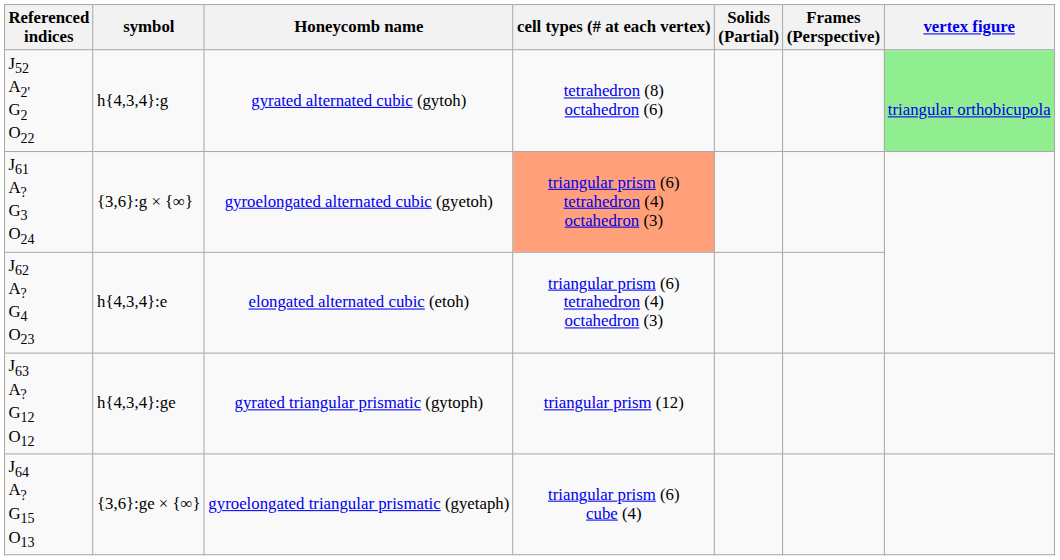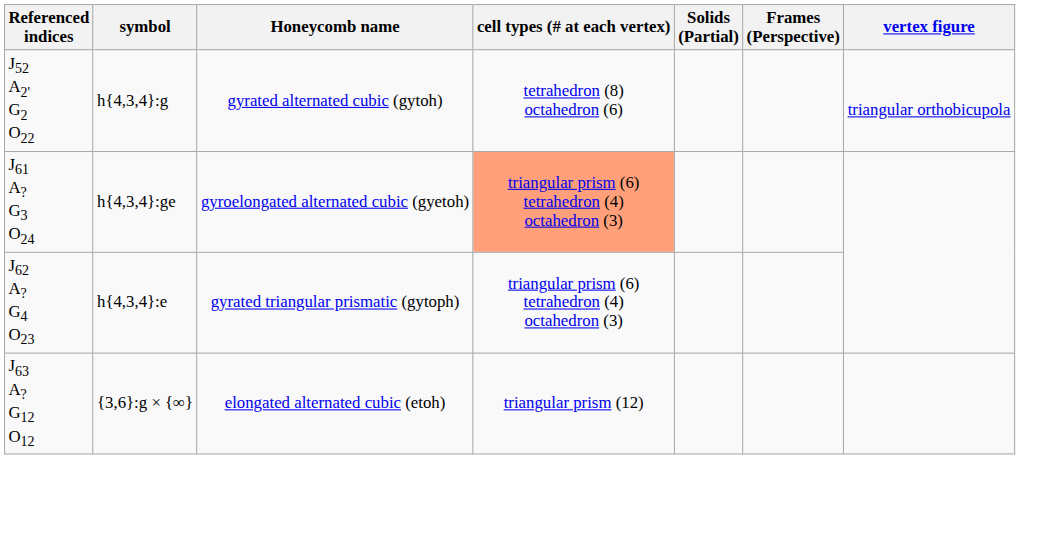J52 A2' G2 O22 | vertex figure: lightgreen background -> no background
J61 A? G3 O24 | symbol: {3,6}:g × {∞} -> h{4,3,4}:ge
J62 A? G4 O23 | Honeycomb name: elongated alternated cubic (etoh) -> gyrated triangular prismatic (gytoph)
J63 A? G12 O12 | symbol: h{4,3,4}:ge -> {3,6}:g × {∞}
J63 A? G12 O12 | Honeycomb name: gyrated triangular prismatic (gytoph) -> elongated alternated cubic (etoh)
- row: J64 A? G15 O13 | {3,6}:ge × {∞} | gyroelongated triangular prismatic (gyetaph) | triangular prism (6) cube (4)
